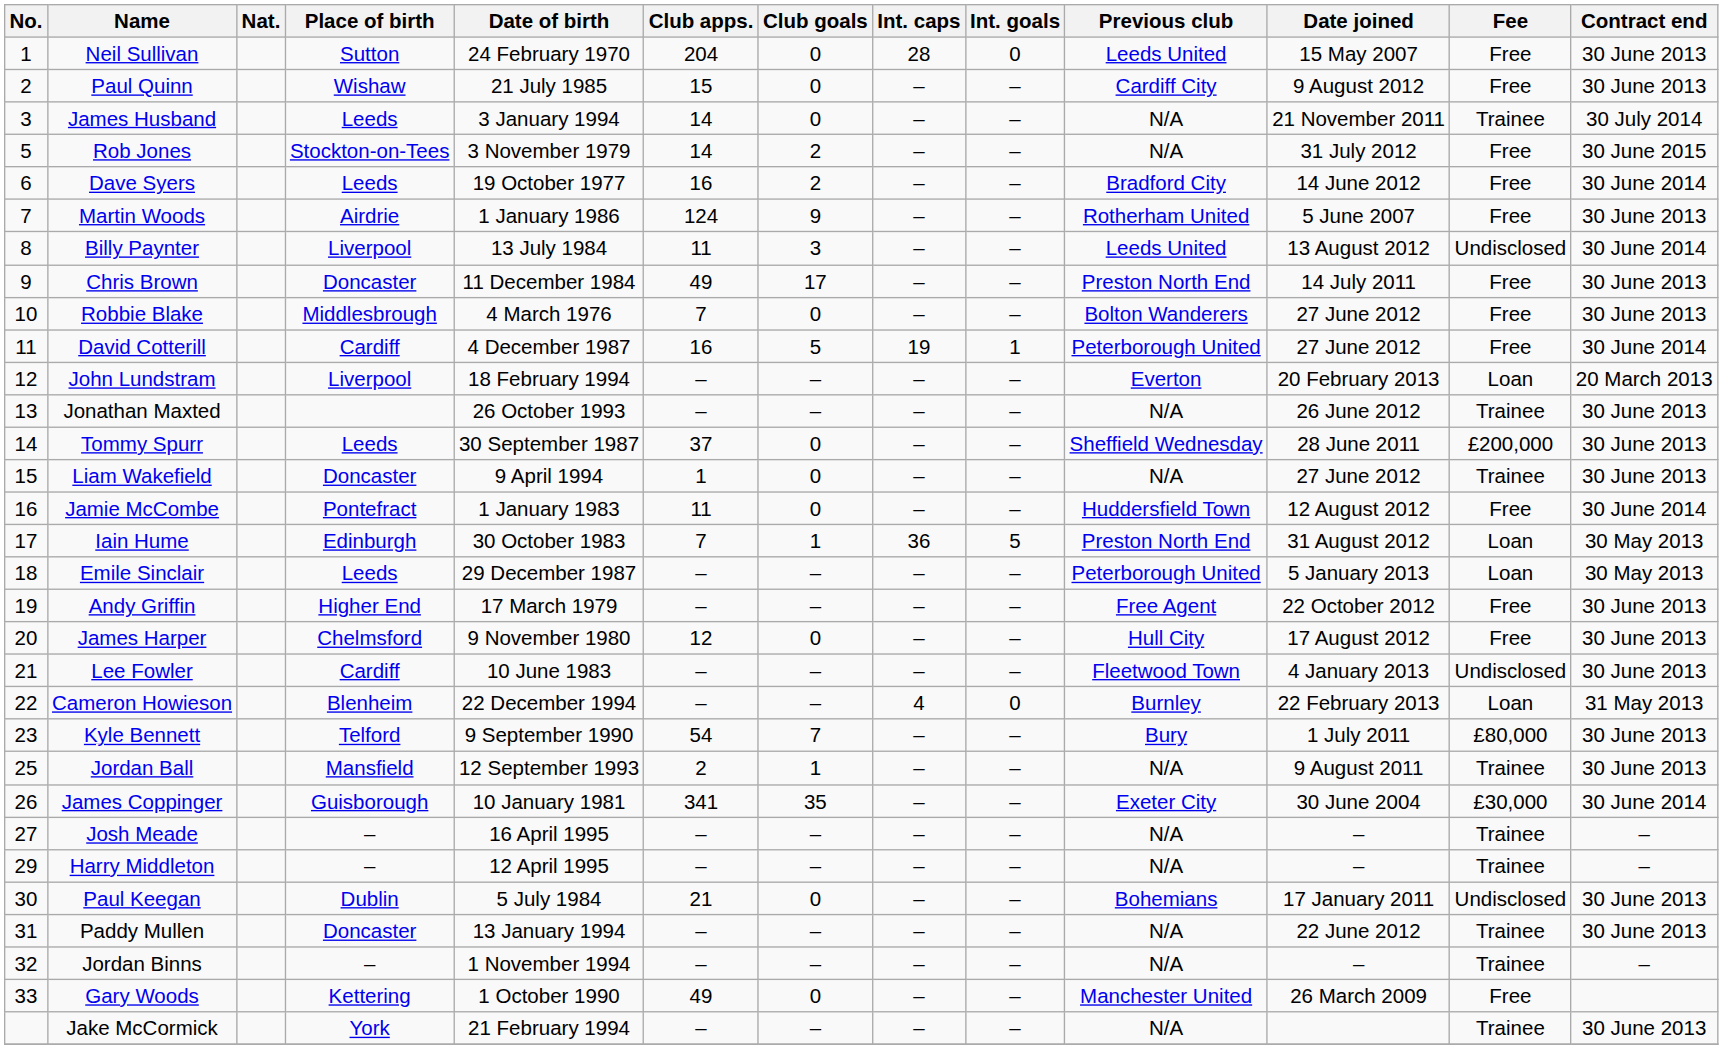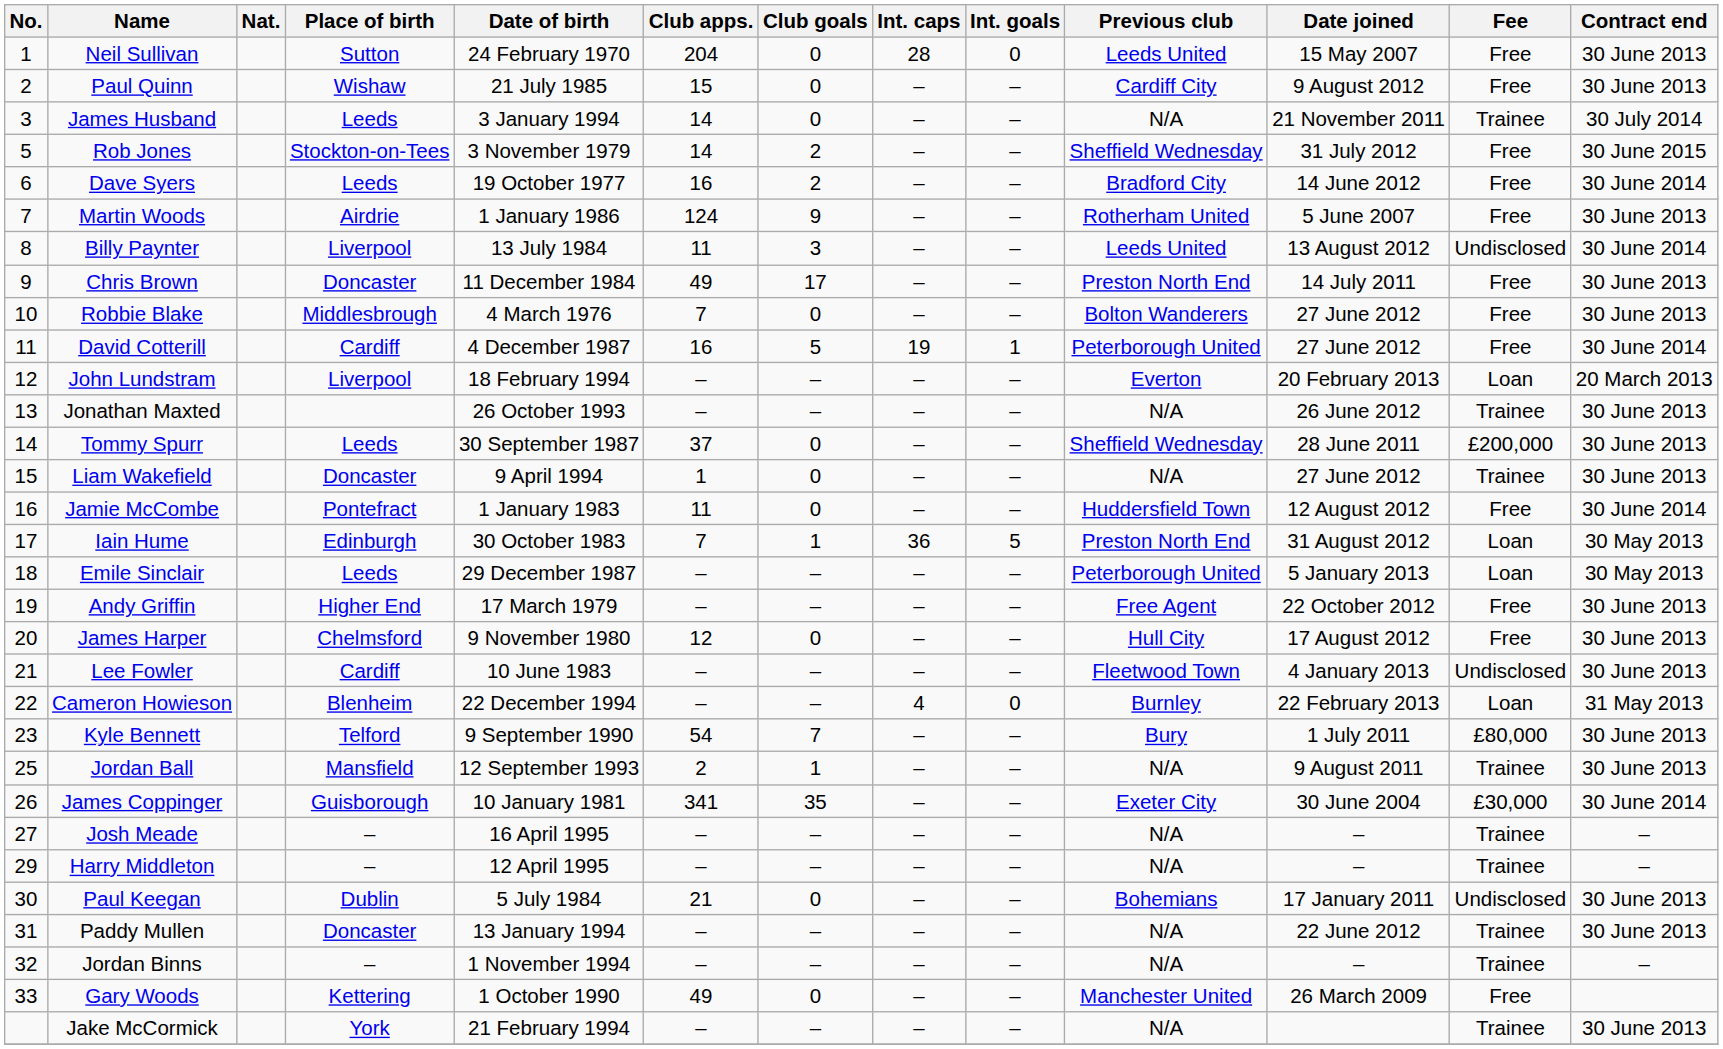Rob Jones | Previous club: N/A -> Sheffield Wednesday
